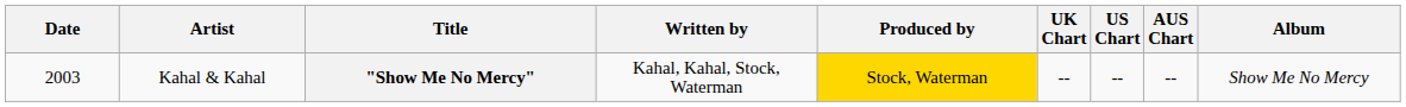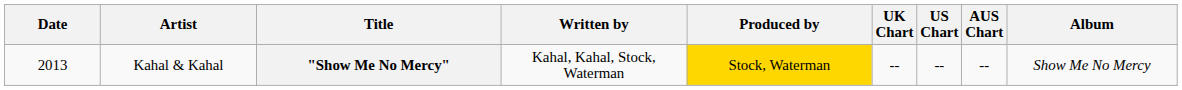"Show Me No Mercy" | Date: 2003 -> 2013
